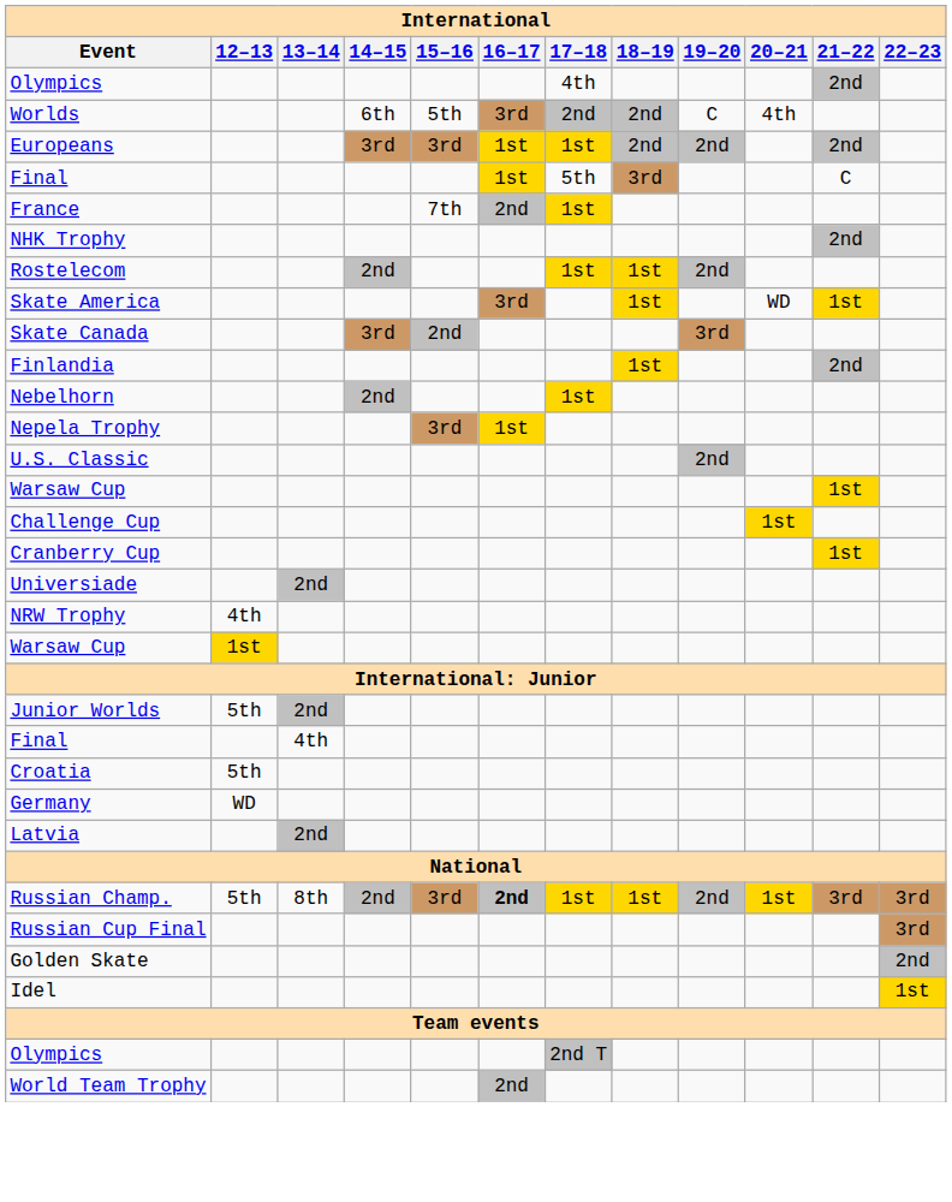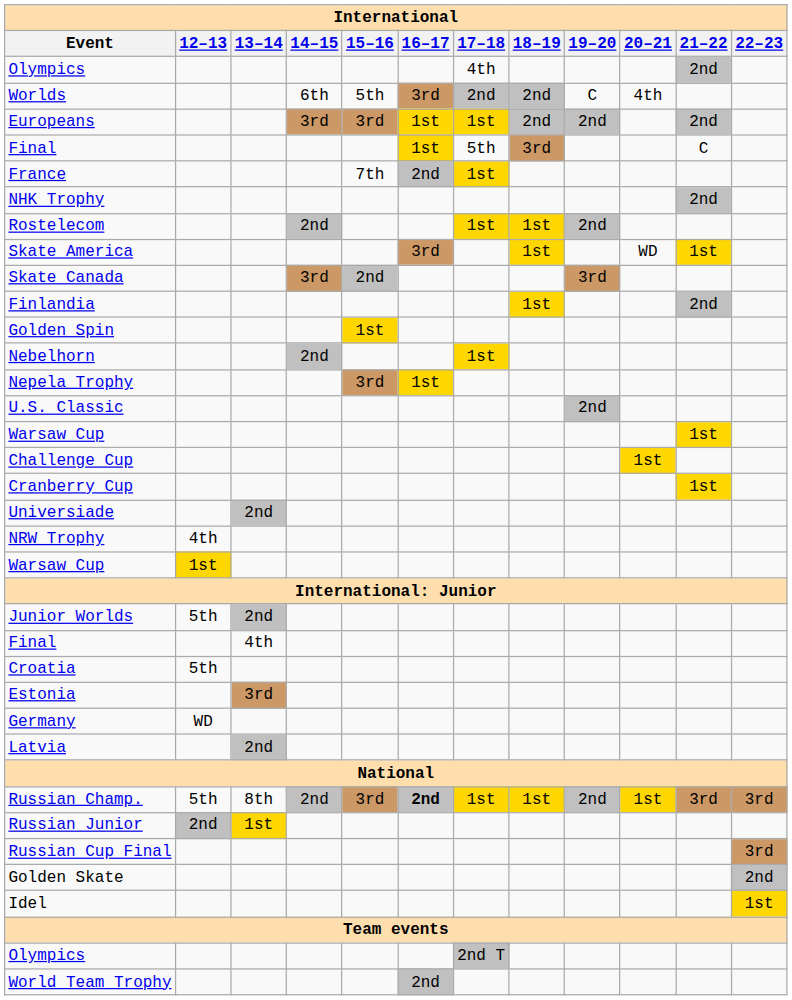+ row: Golden Spin | 1st
+ row: Estonia | 3rd
+ row: Russian Junior | 2nd | 1st
